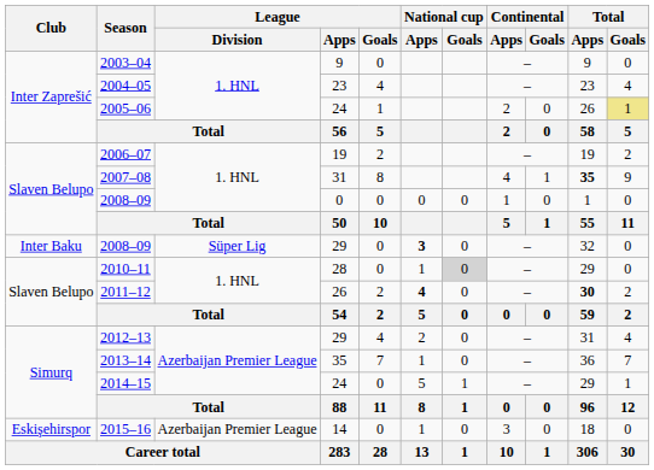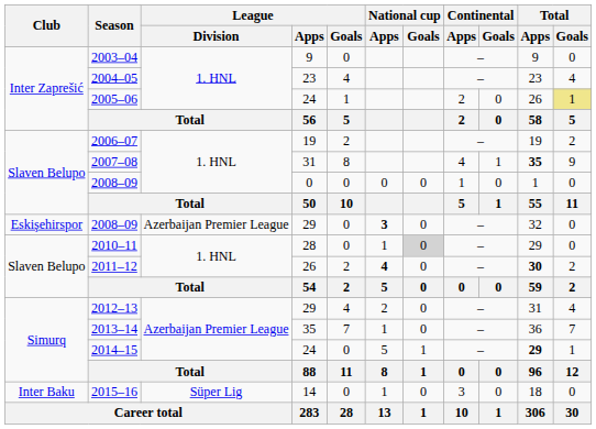2008–09 / 29 | Club: Inter Baku -> Eskişehirspor
2008–09 / 29 | League / Division: Süper Lig -> Azerbaijan Premier League
2014–15 | Total / Apps: normal -> bold
2015–16 | Club: Eskişehirspor -> Inter Baku
2015–16 | League / Division: Azerbaijan Premier League -> Süper Lig
